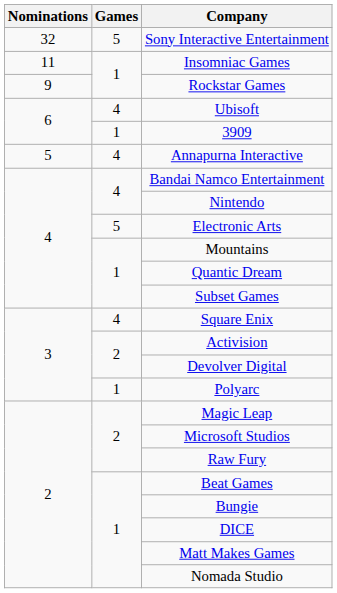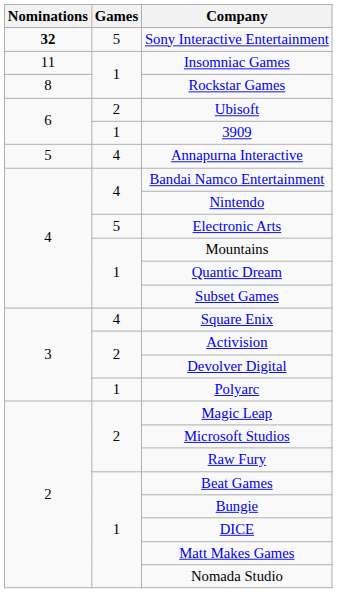Sony Interactive Entertainment | Nominations: normal -> bold
Rockstar Games | Nominations: 9 -> 8
Ubisoft | Games: 4 -> 2
